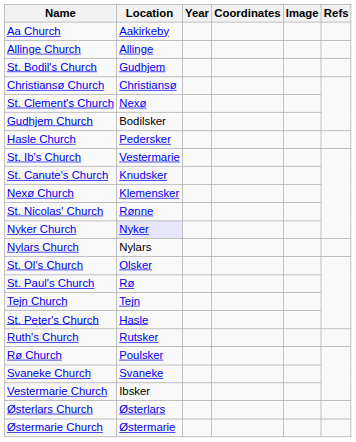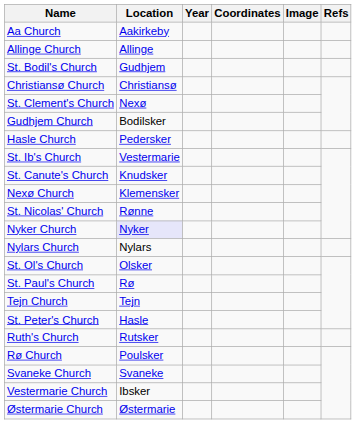- row: Østerlars Church | Østerlars
